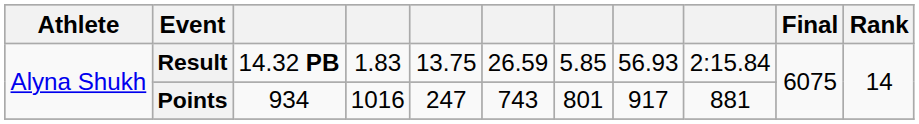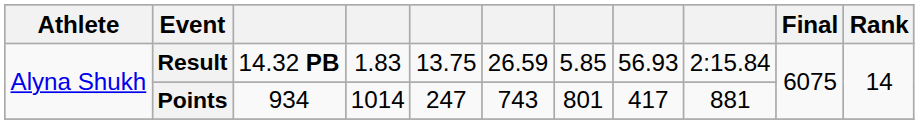Points | column 4: 1016 -> 1014
Points | column 8: 917 -> 417
